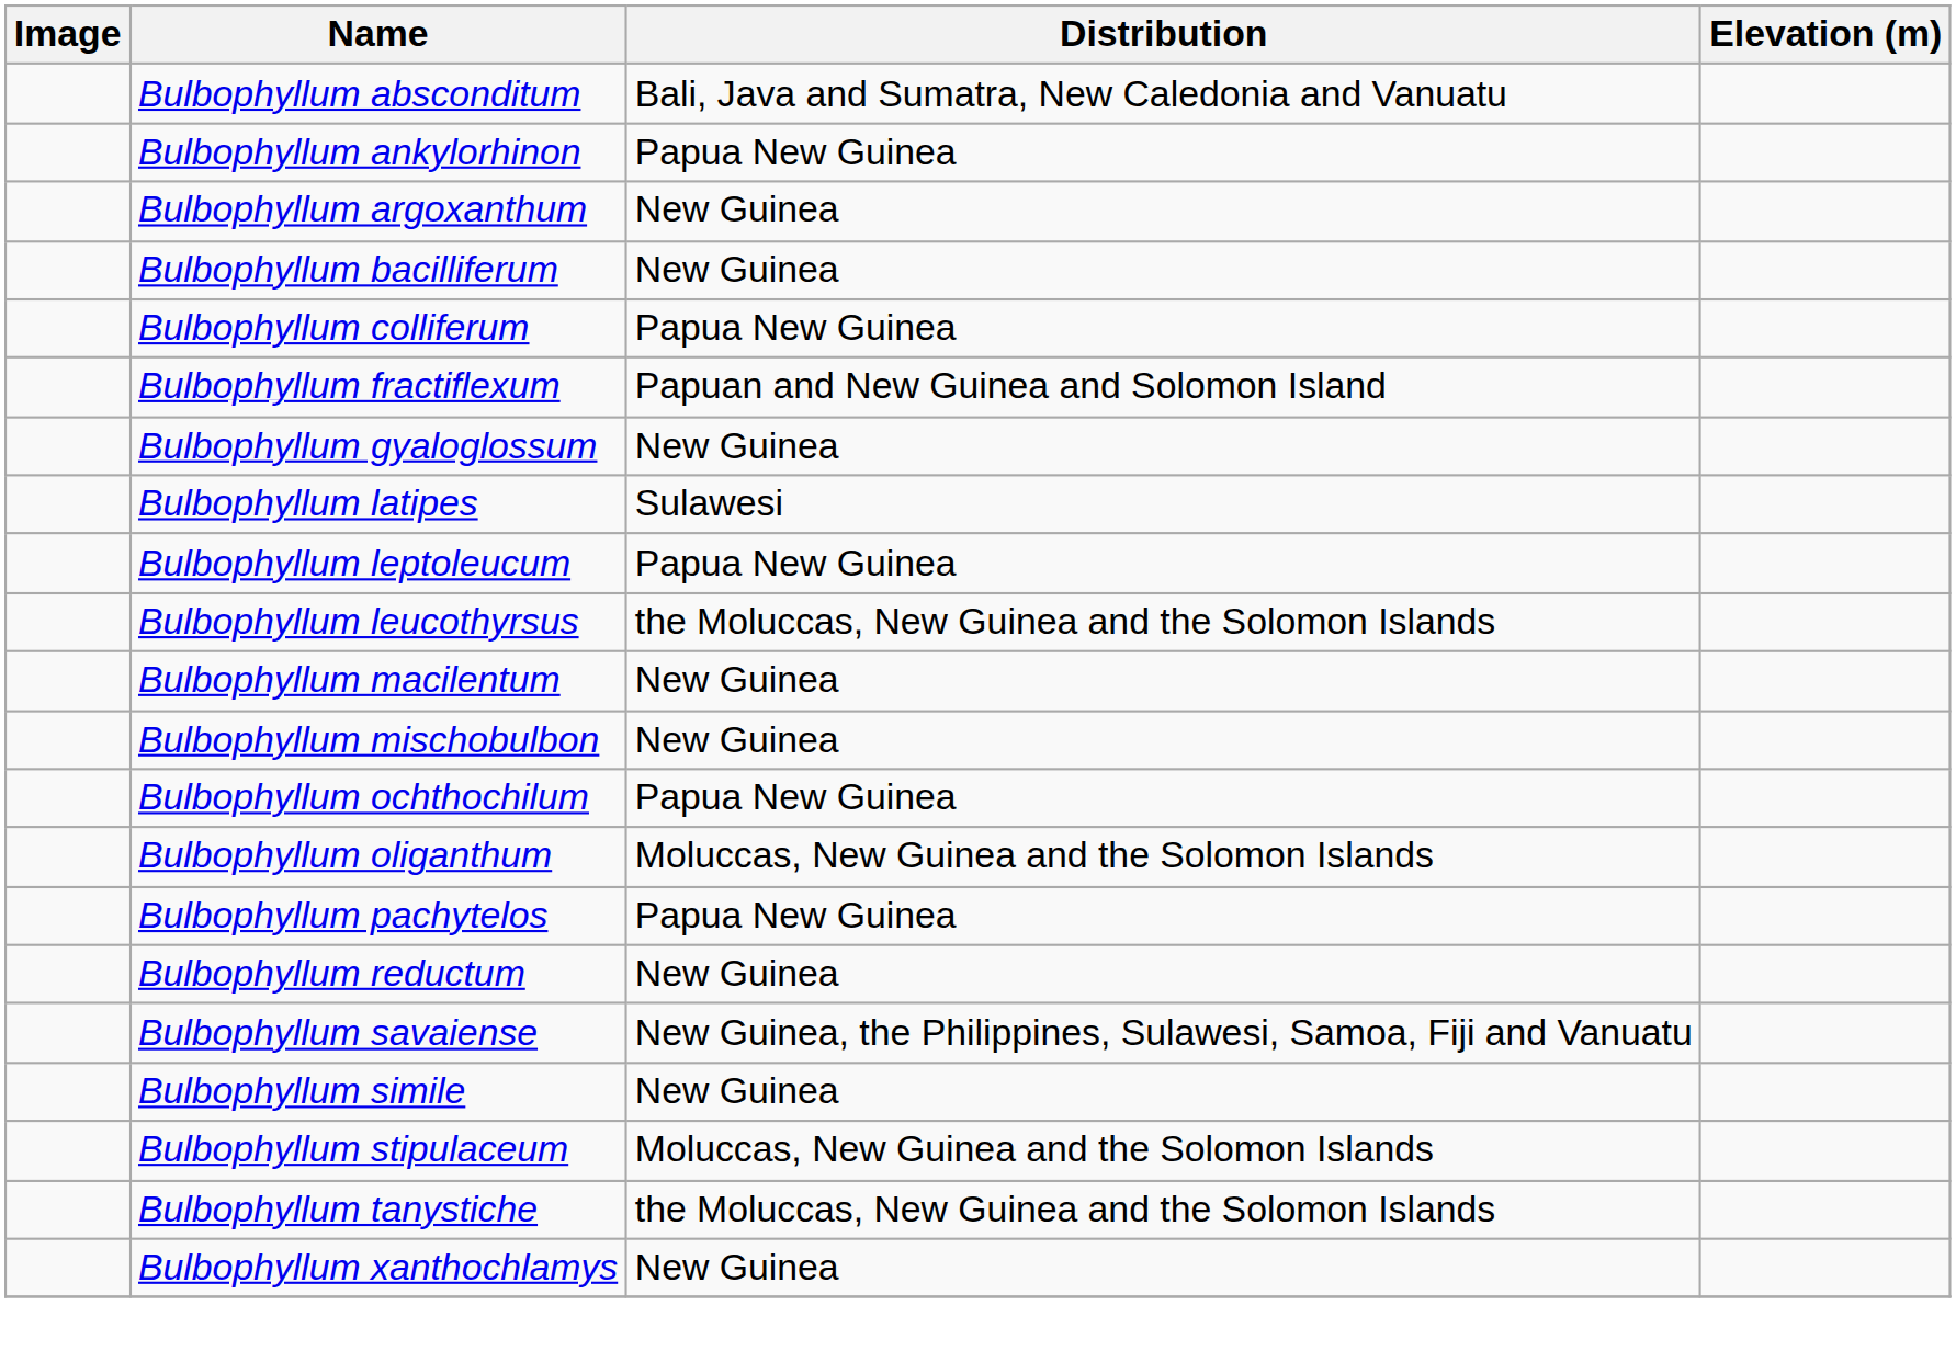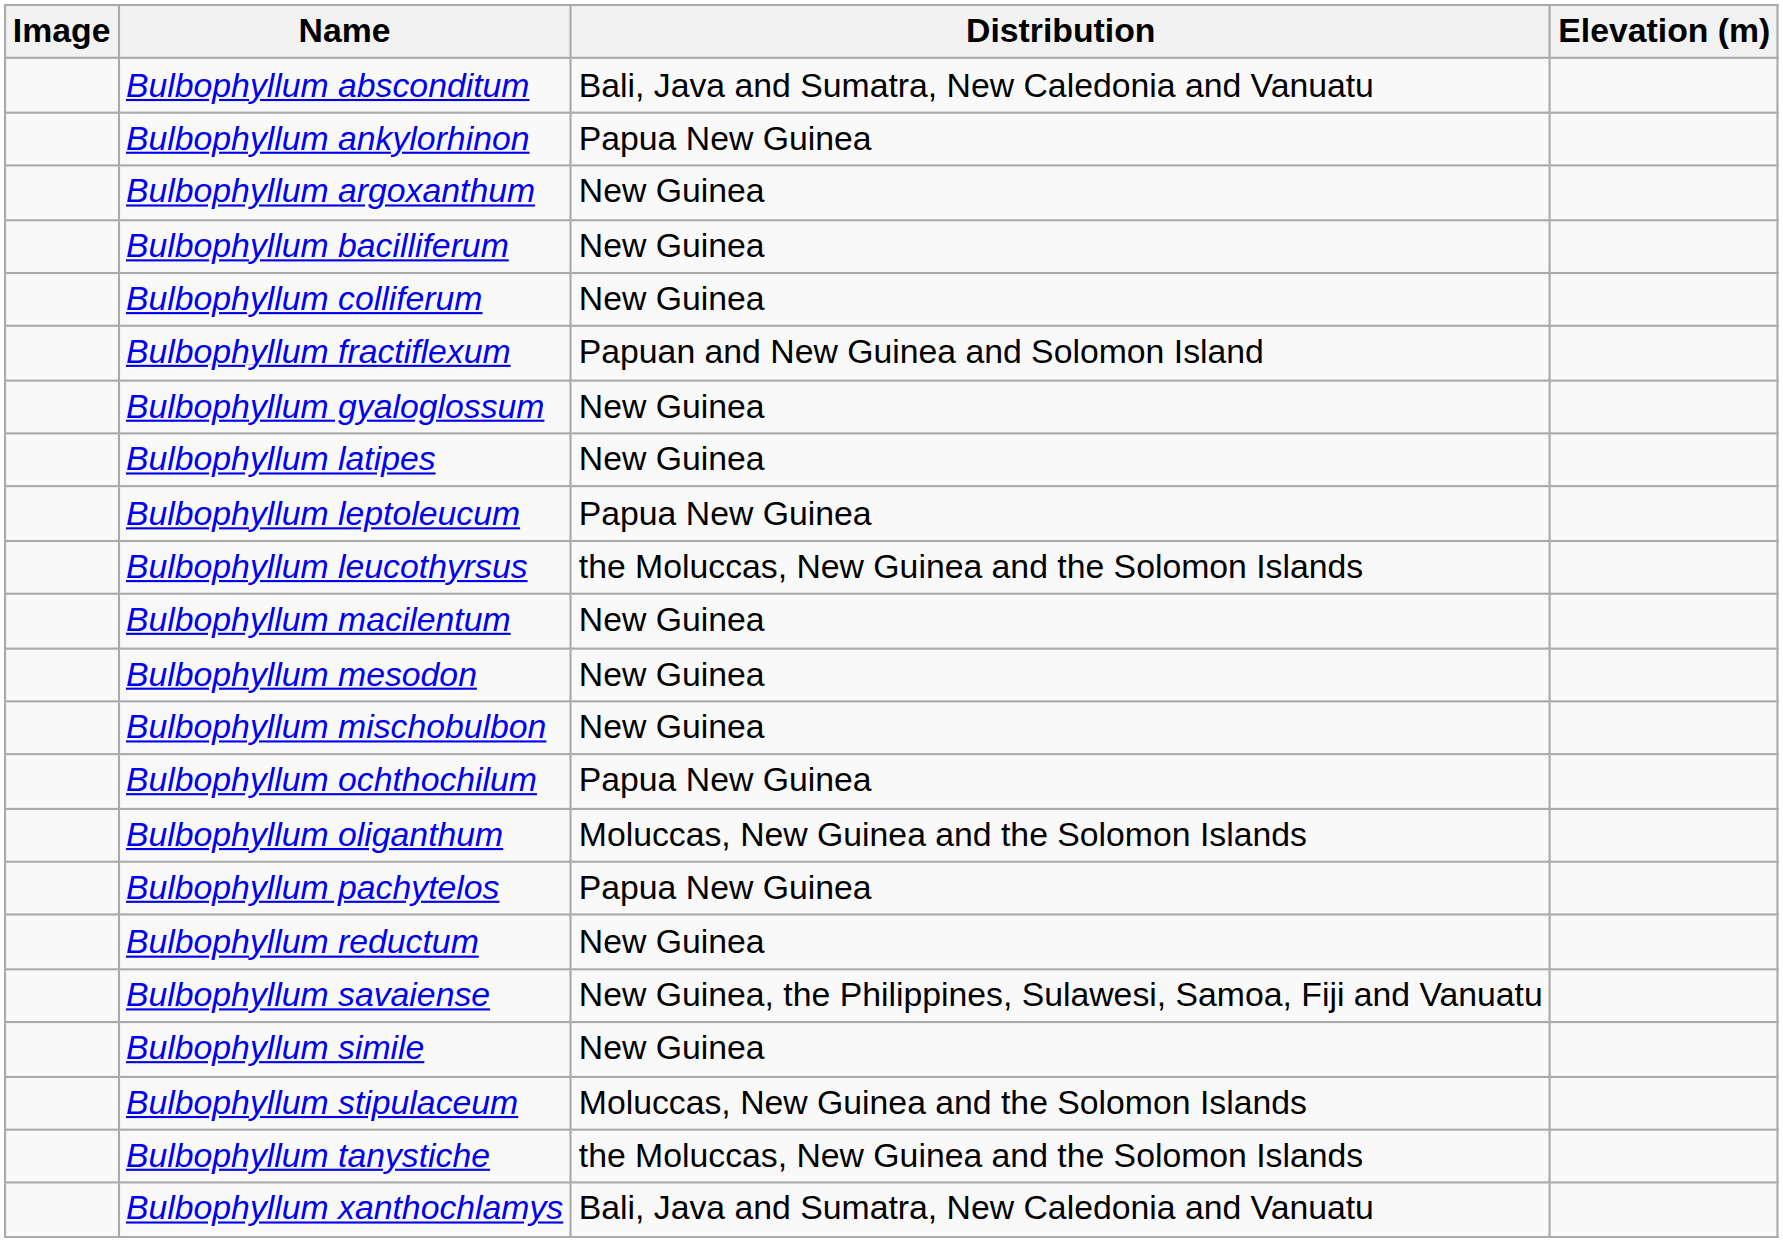Bulbophyllum colliferum | Distribution: Papua New Guinea -> New Guinea
Bulbophyllum latipes | Distribution: Sulawesi -> New Guinea
+ row: Bulbophyllum mesodon | New Guinea
Bulbophyllum xanthochlamys | Distribution: New Guinea -> Bali, Java and Sumatra, New Caledonia and Vanuatu
